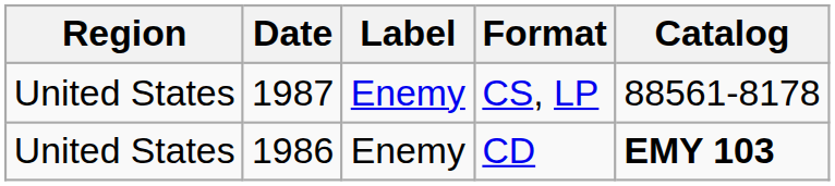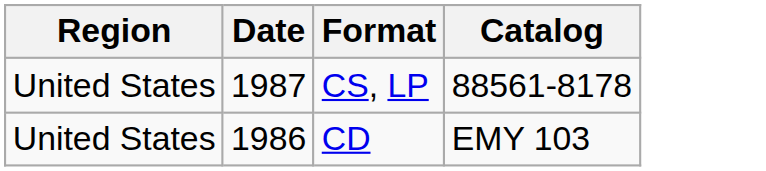- column: Label | Enemy | Enemy
CD | Catalog: bold -> normal
